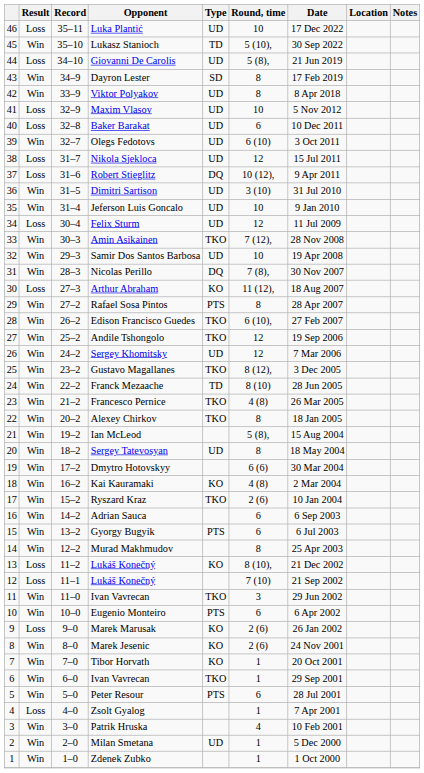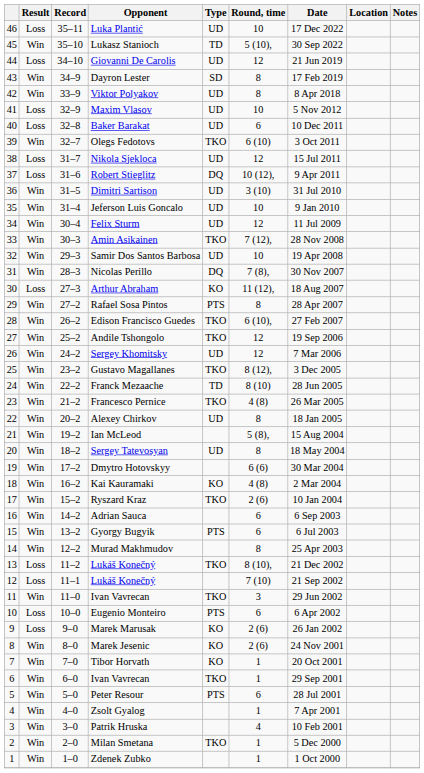Giovanni De Carolis | Round, time: 5 (8), -> 12
Olegs Fedotovs | Type: UD -> TKO
Felix Sturm | Result: Loss -> Win
Alexey Chirkov | Type: TKO -> UD
13 / Lukáš Konečný | Type: KO -> TKO
Eugenio Monteiro | Result: Win -> Loss
Zsolt Gyalog | Result: Loss -> Win
Milan Smetana | Type: UD -> TKO
